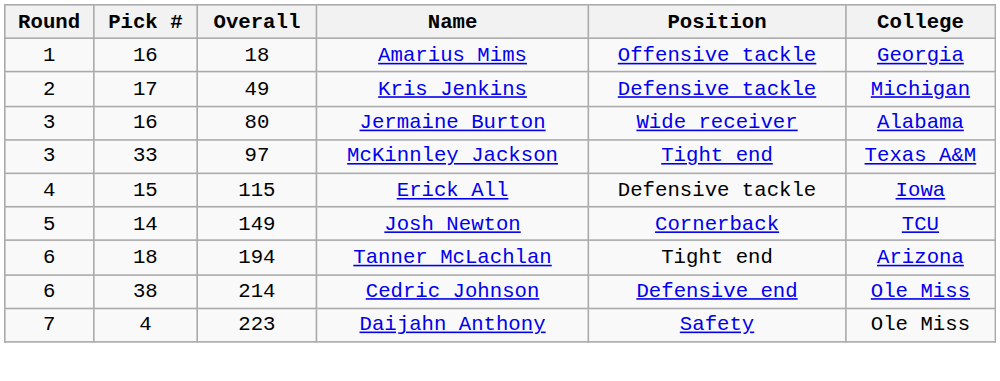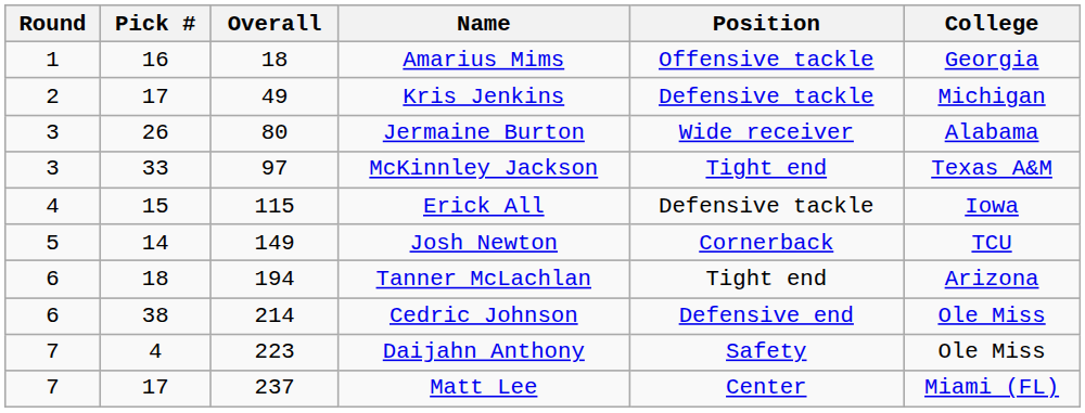Jermaine Burton | Pick #: 16 -> 26
+ row: 7 | 17 | 237 | Matt Lee | Center | Miami (FL)
